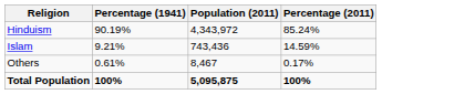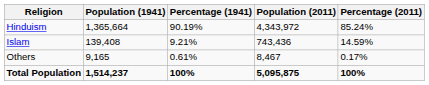+ column: Population (1941) | 1,365,664 | 139,408 | 9,165 | 1,514,237
